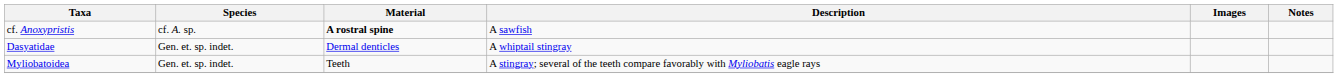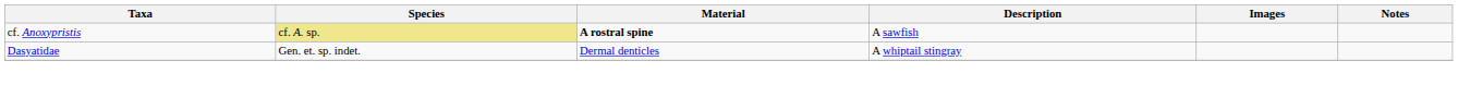cf. Anoxypristis | Species: no background -> khaki background
- row: Myliobatoidea | Gen. et. sp. indet. | Teeth | A stingray; several of the teeth compare favorably with Myliobatis eagle rays
